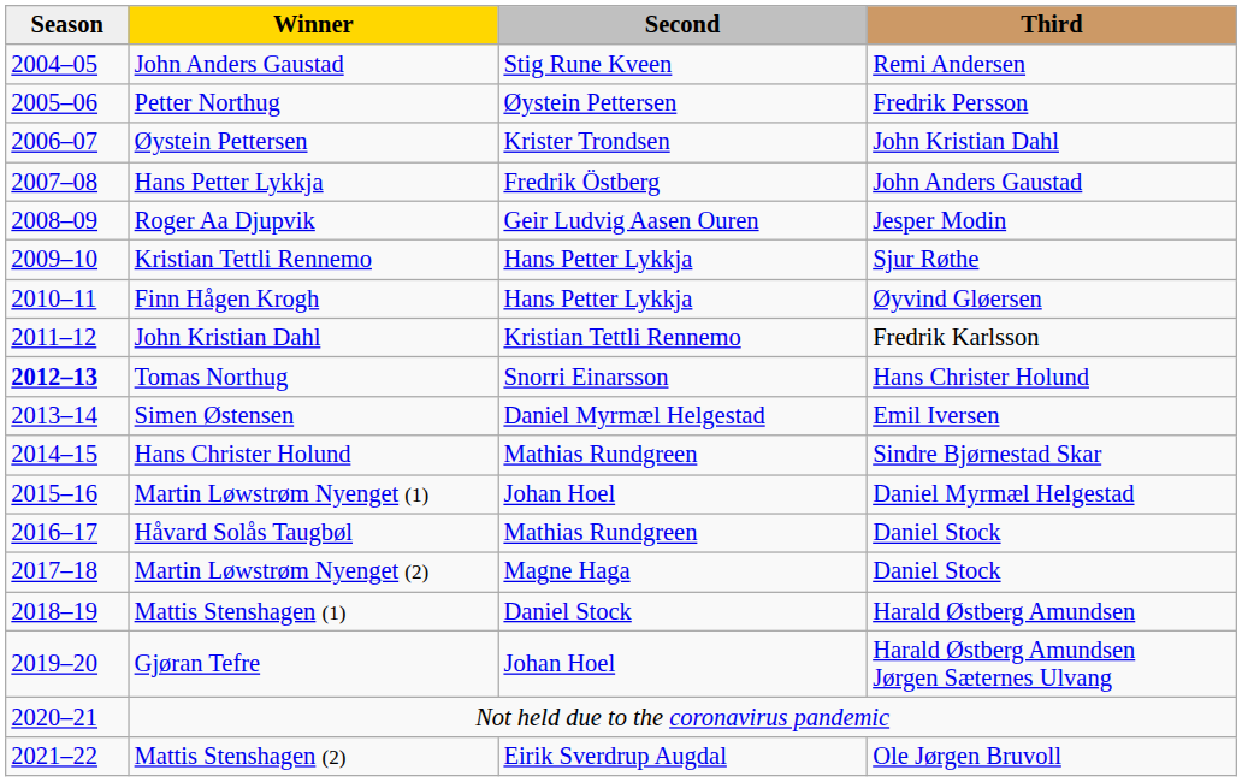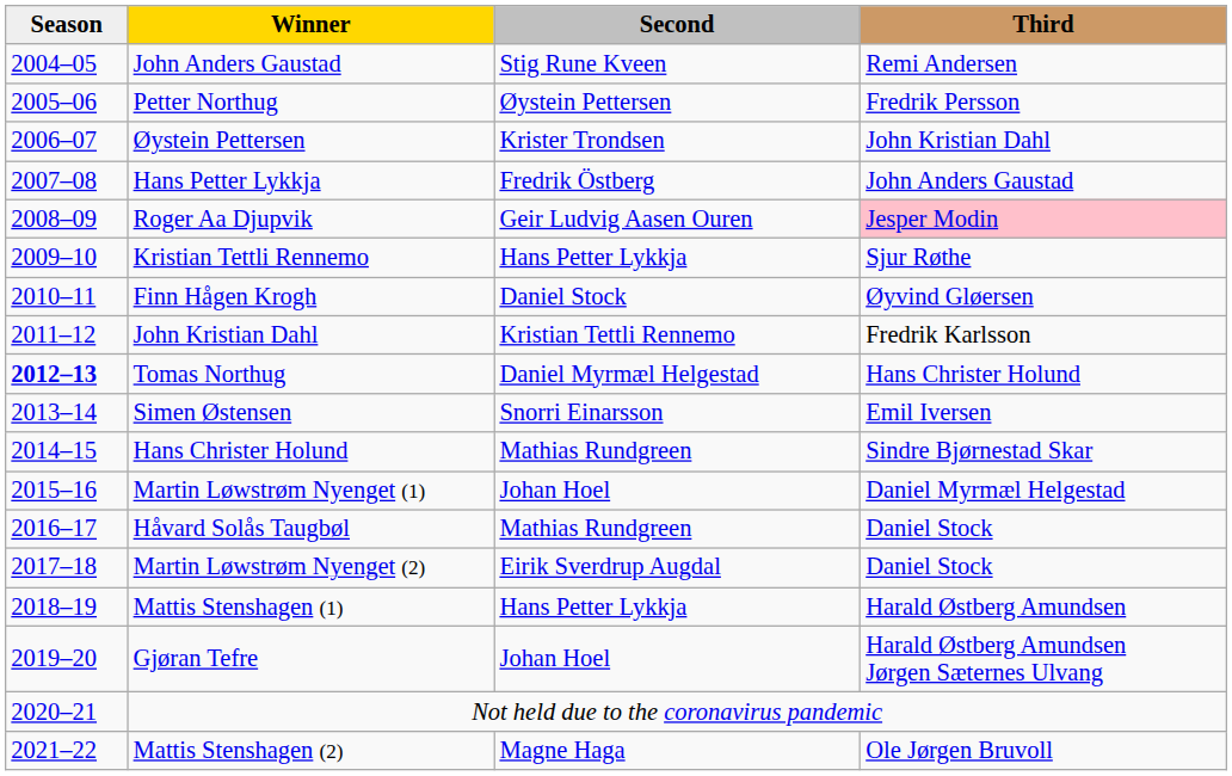Roger Aa Djupvik | Third: no background -> pink background
Finn Hågen Krogh | Second: Hans Petter Lykkja -> Daniel Stock
Tomas Northug | Second: Snorri Einarsson -> Daniel Myrmæl Helgestad
Simen Østensen | Second: Daniel Myrmæl Helgestad -> Snorri Einarsson
Martin Løwstrøm Nyenget (2) | Second: Magne Haga -> Eirik Sverdrup Augdal
Mattis Stenshagen (1) | Second: Daniel Stock -> Hans Petter Lykkja
Mattis Stenshagen (2) | Second: Eirik Sverdrup Augdal -> Magne Haga
